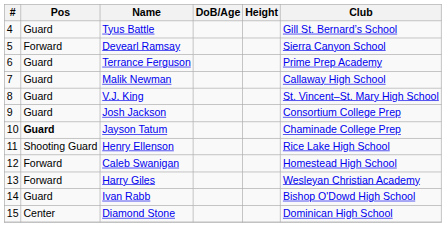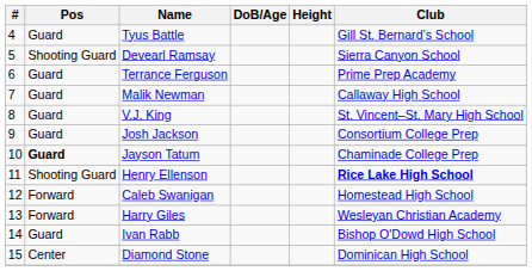Devearl Ramsay | Pos: Forward -> Shooting Guard
Henry Ellenson | Club: normal -> bold
